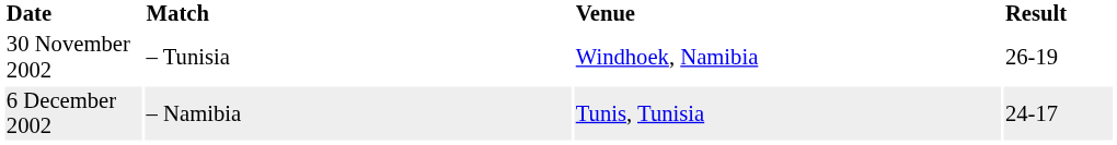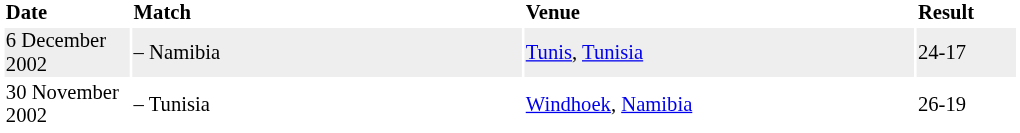rows swapped: 30 November 2002 <-> 6 December 2002
